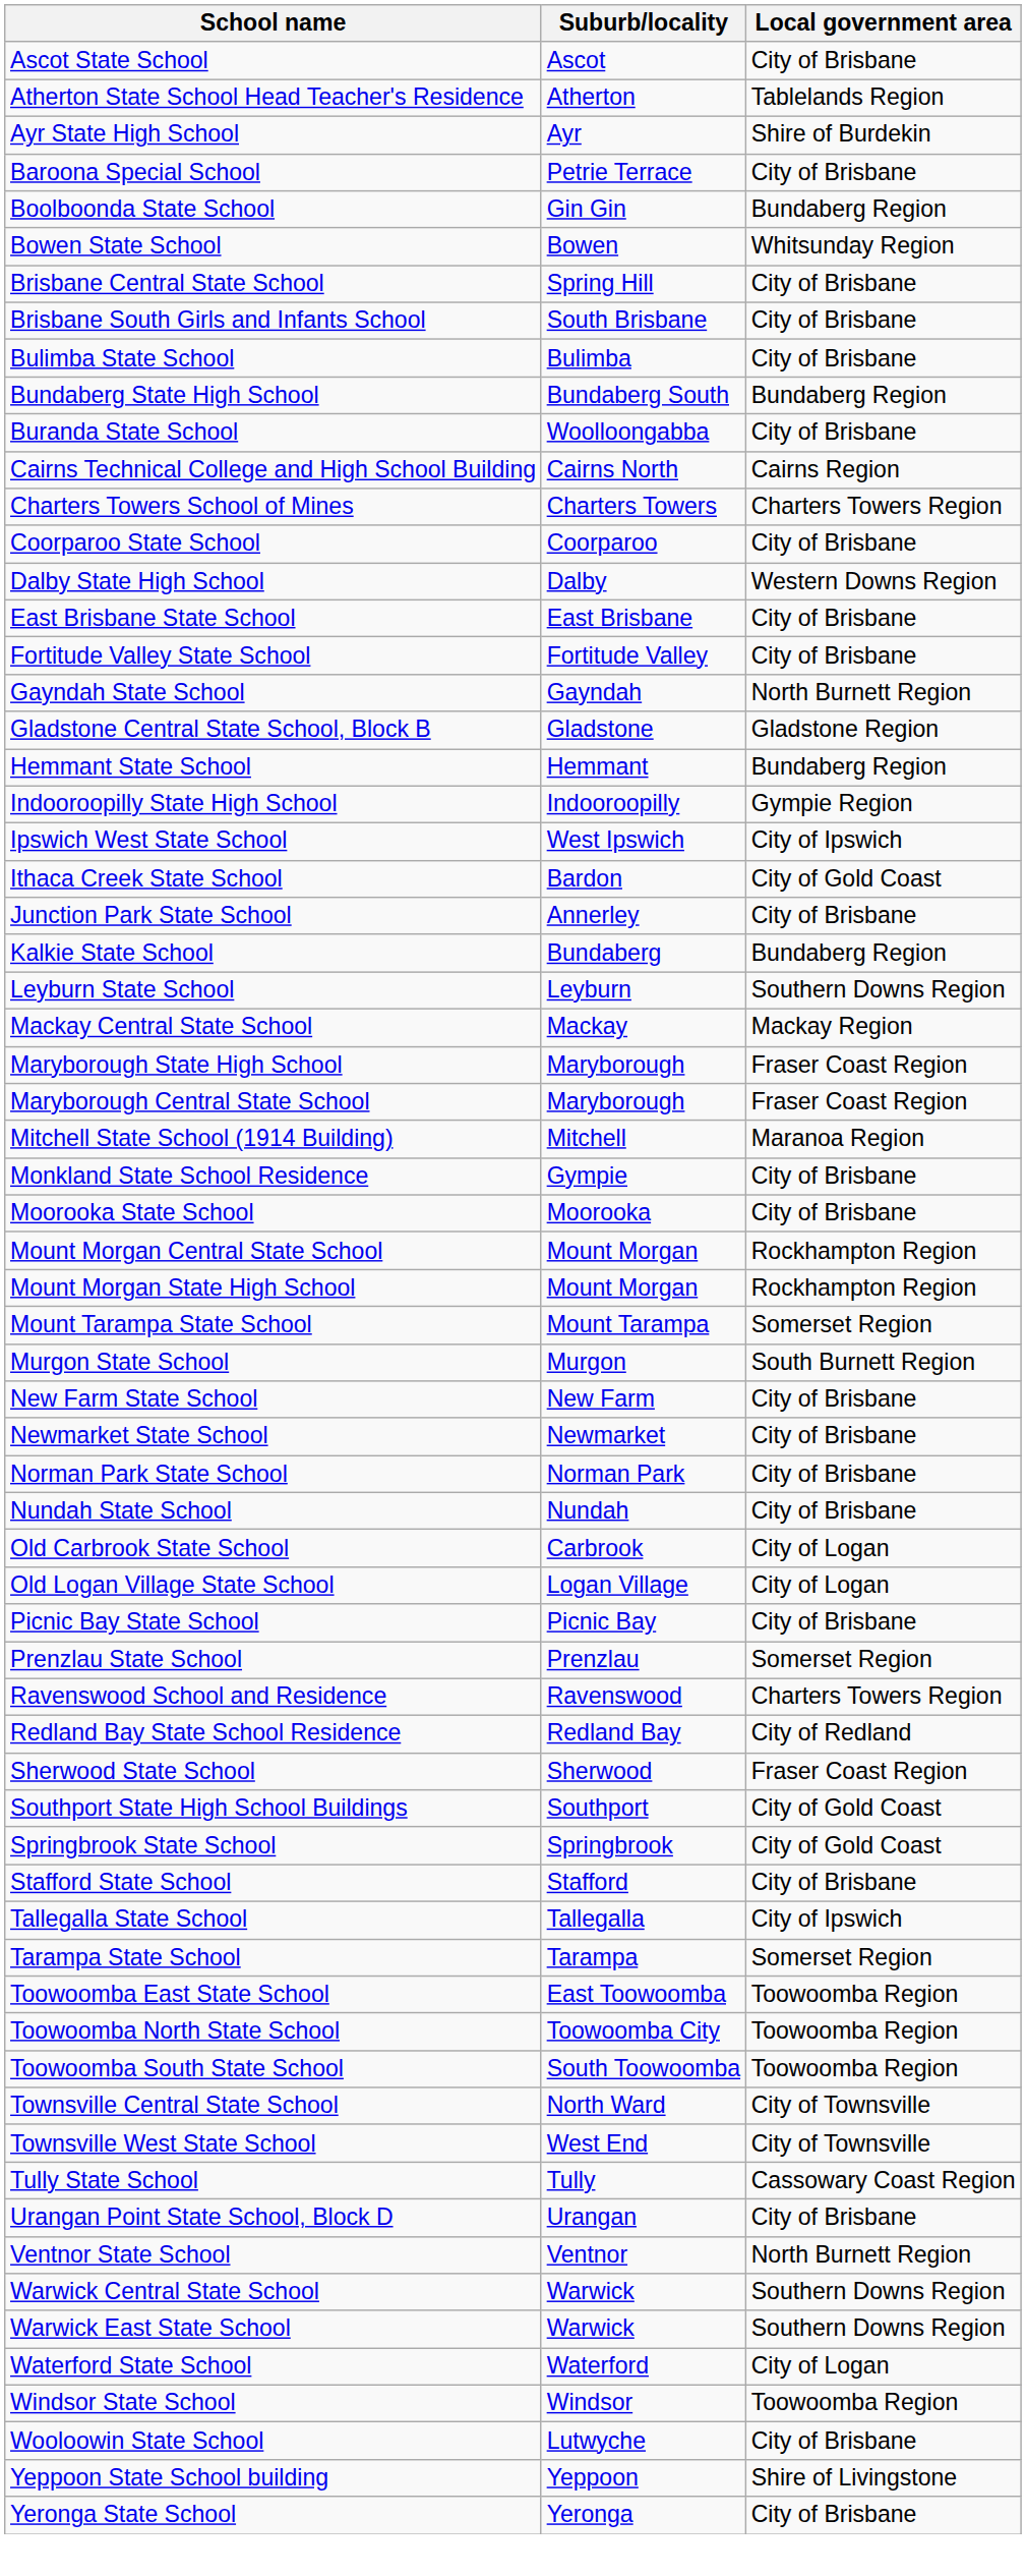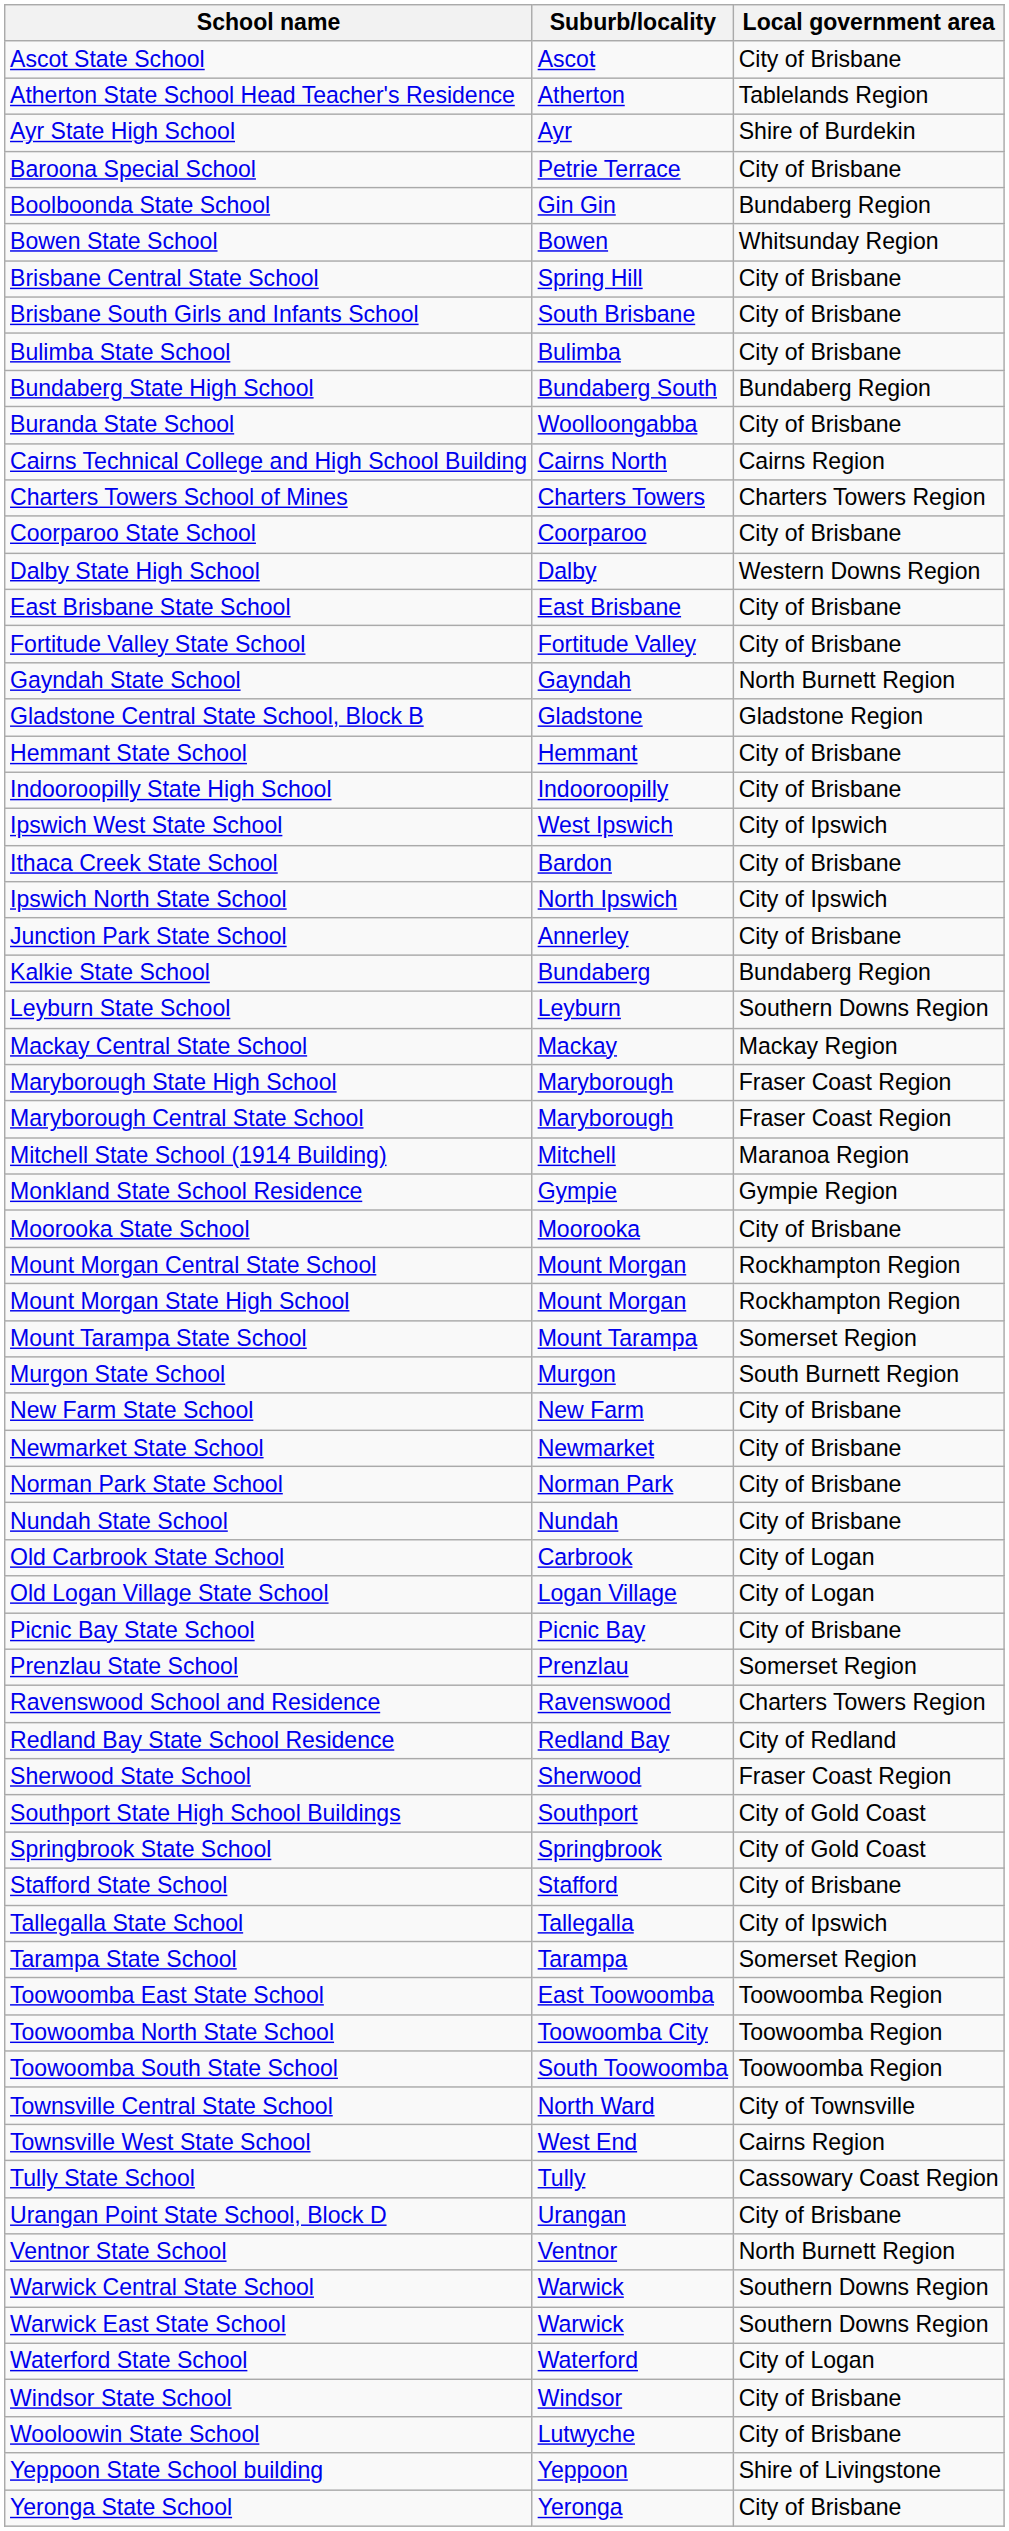Hemmant State School | Local government area: Bundaberg Region -> City of Brisbane
Indooroopilly State High School | Local government area: Gympie Region -> City of Brisbane
Ithaca Creek State School | Local government area: City of Gold Coast -> City of Brisbane
+ row: Ipswich North State School | North Ipswich | City of Ipswich
Monkland State School Residence | Local government area: City of Brisbane -> Gympie Region
Townsville West State School | Local government area: City of Townsville -> Cairns Region
Windsor State School | Local government area: Toowoomba Region -> City of Brisbane
